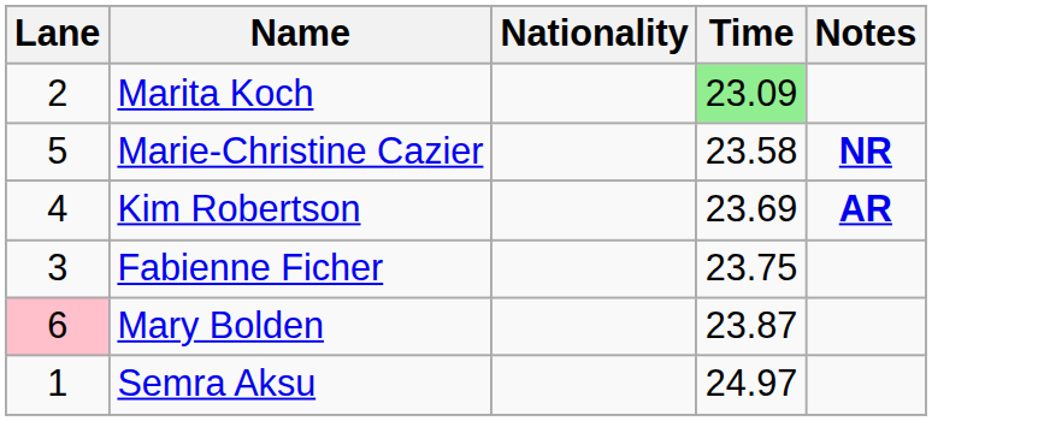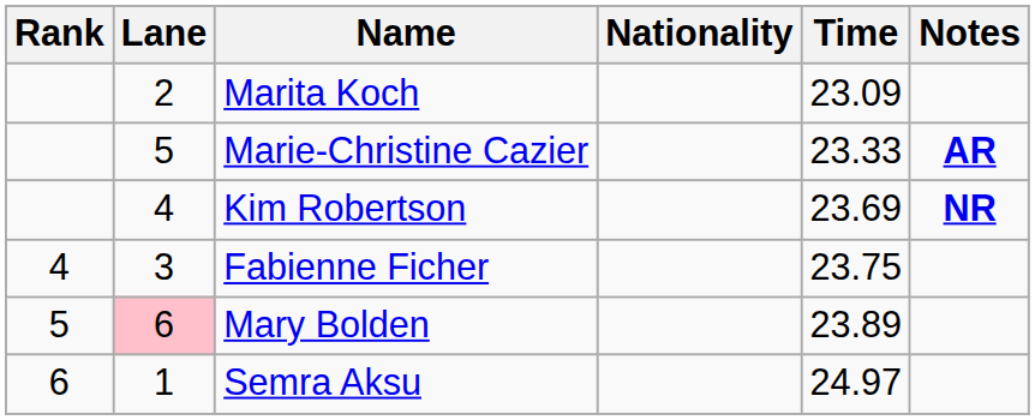+ column: Rank | 4 | 5 | 6
Marita Koch | Time: lightgreen background -> no background
Marie-Christine Cazier | Time: 23.58 -> 23.33
Marie-Christine Cazier | Notes: NR -> AR
Kim Robertson | Notes: AR -> NR
Mary Bolden | Time: 23.87 -> 23.89
